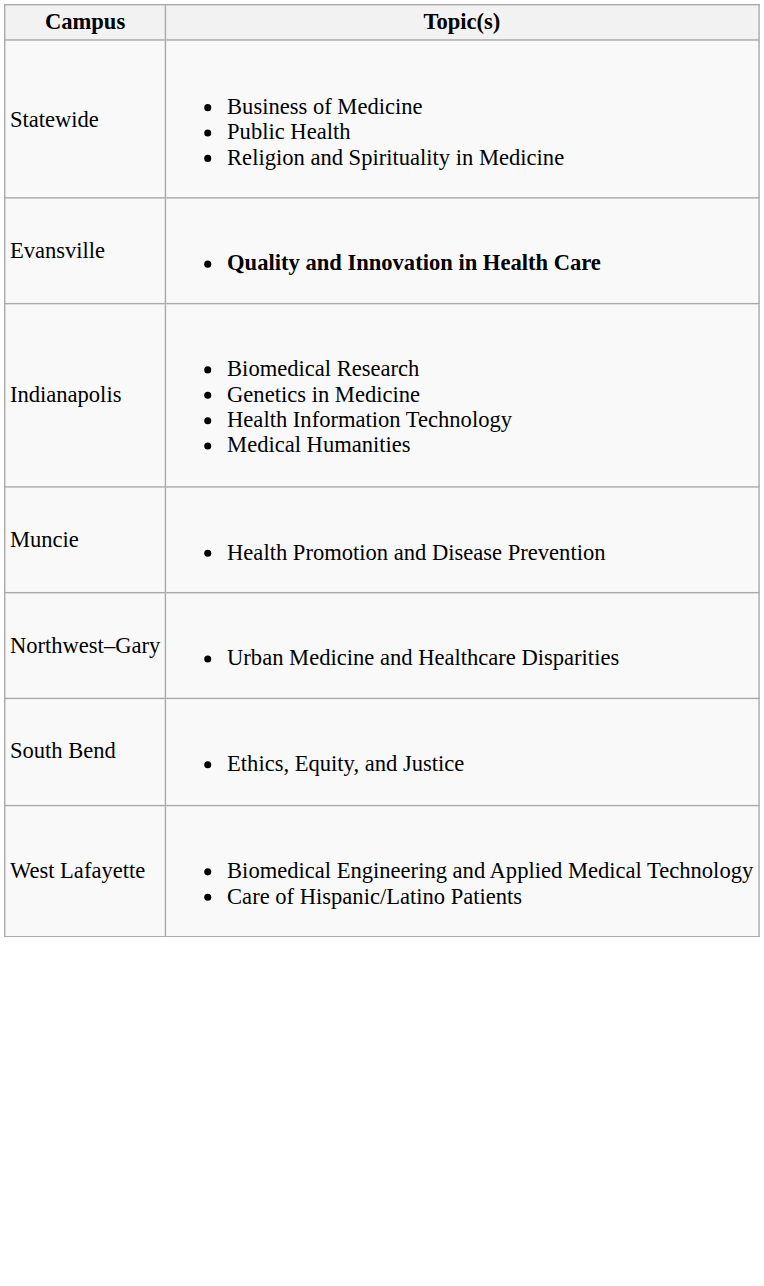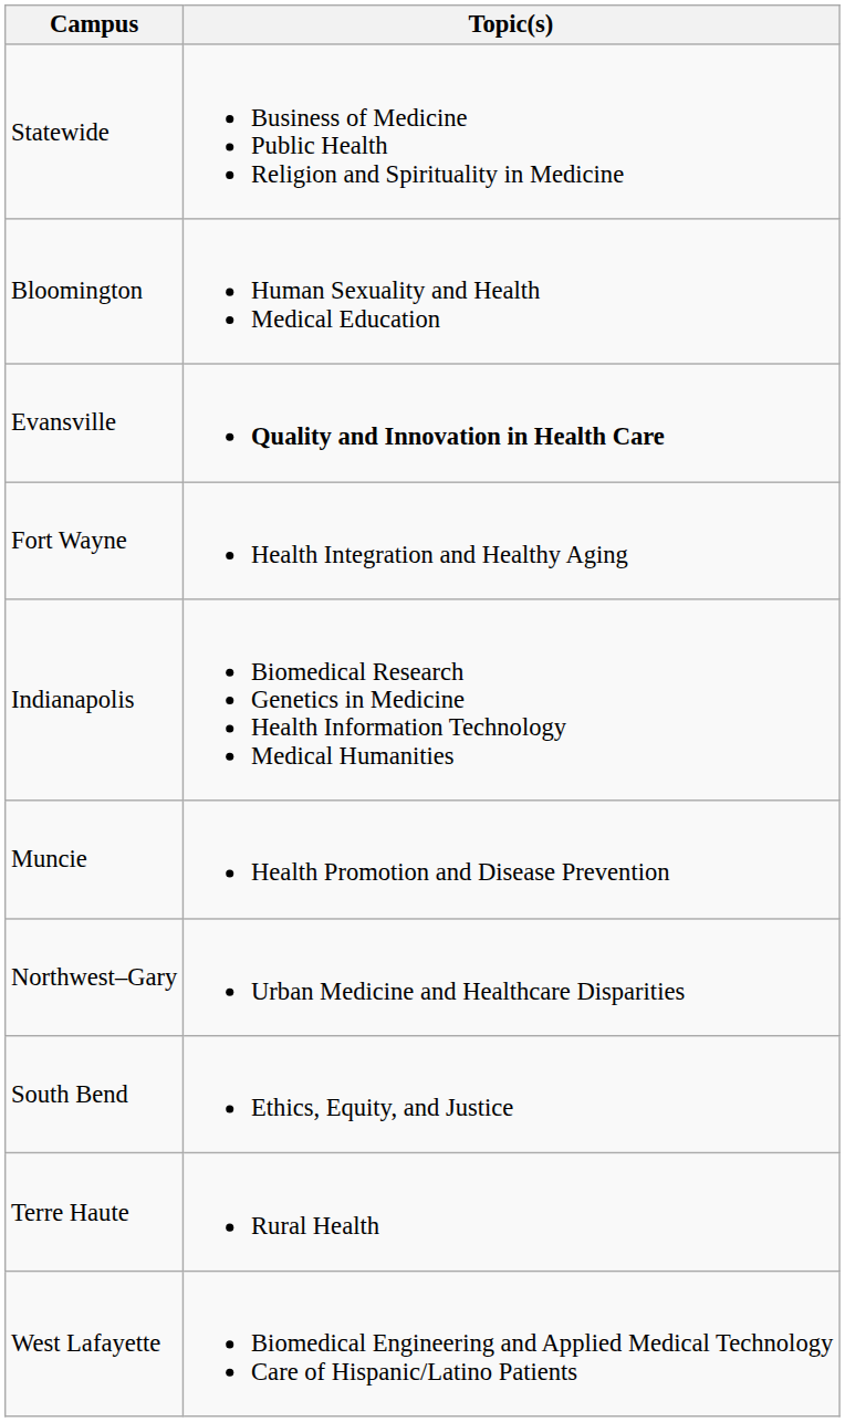+ row: Bloomington | Human Sexuality and Health Medical Education
+ row: Fort Wayne | Health Integration and Healthy Aging
+ row: Terre Haute | Rural Health
